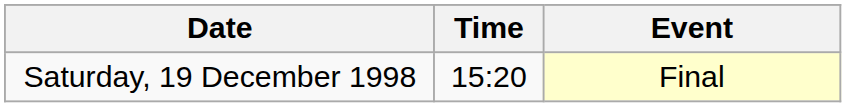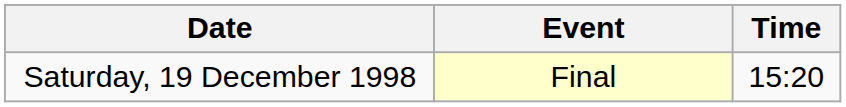columns swapped: Time <-> Event
